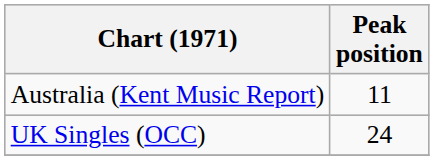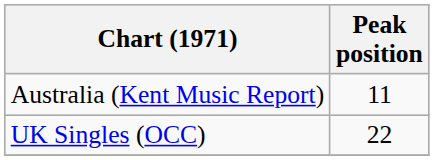UK Singles (OCC) | Peak position: 24 -> 22
